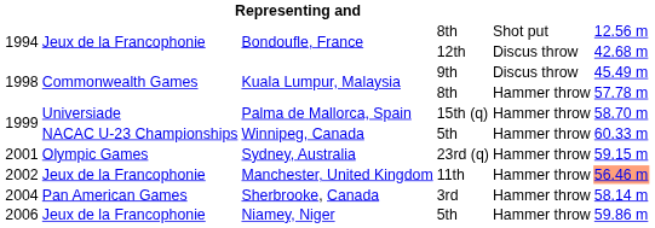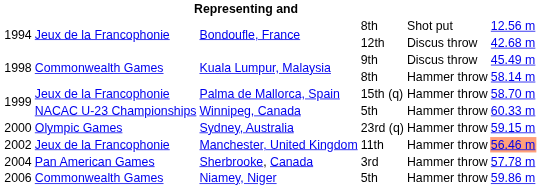Kuala Lumpur, Malaysia / 8th | column 6: 57.78 m -> 58.14 m
Palma de Mallorca, Spain | column 2: Universiade -> Jeux de la Francophonie
Sydney, Australia | column 1: 2001 -> 2000
Sherbrooke, Canada | column 6: 58.14 m -> 57.78 m
Niamey, Niger | column 2: Jeux de la Francophonie -> Commonwealth Games
